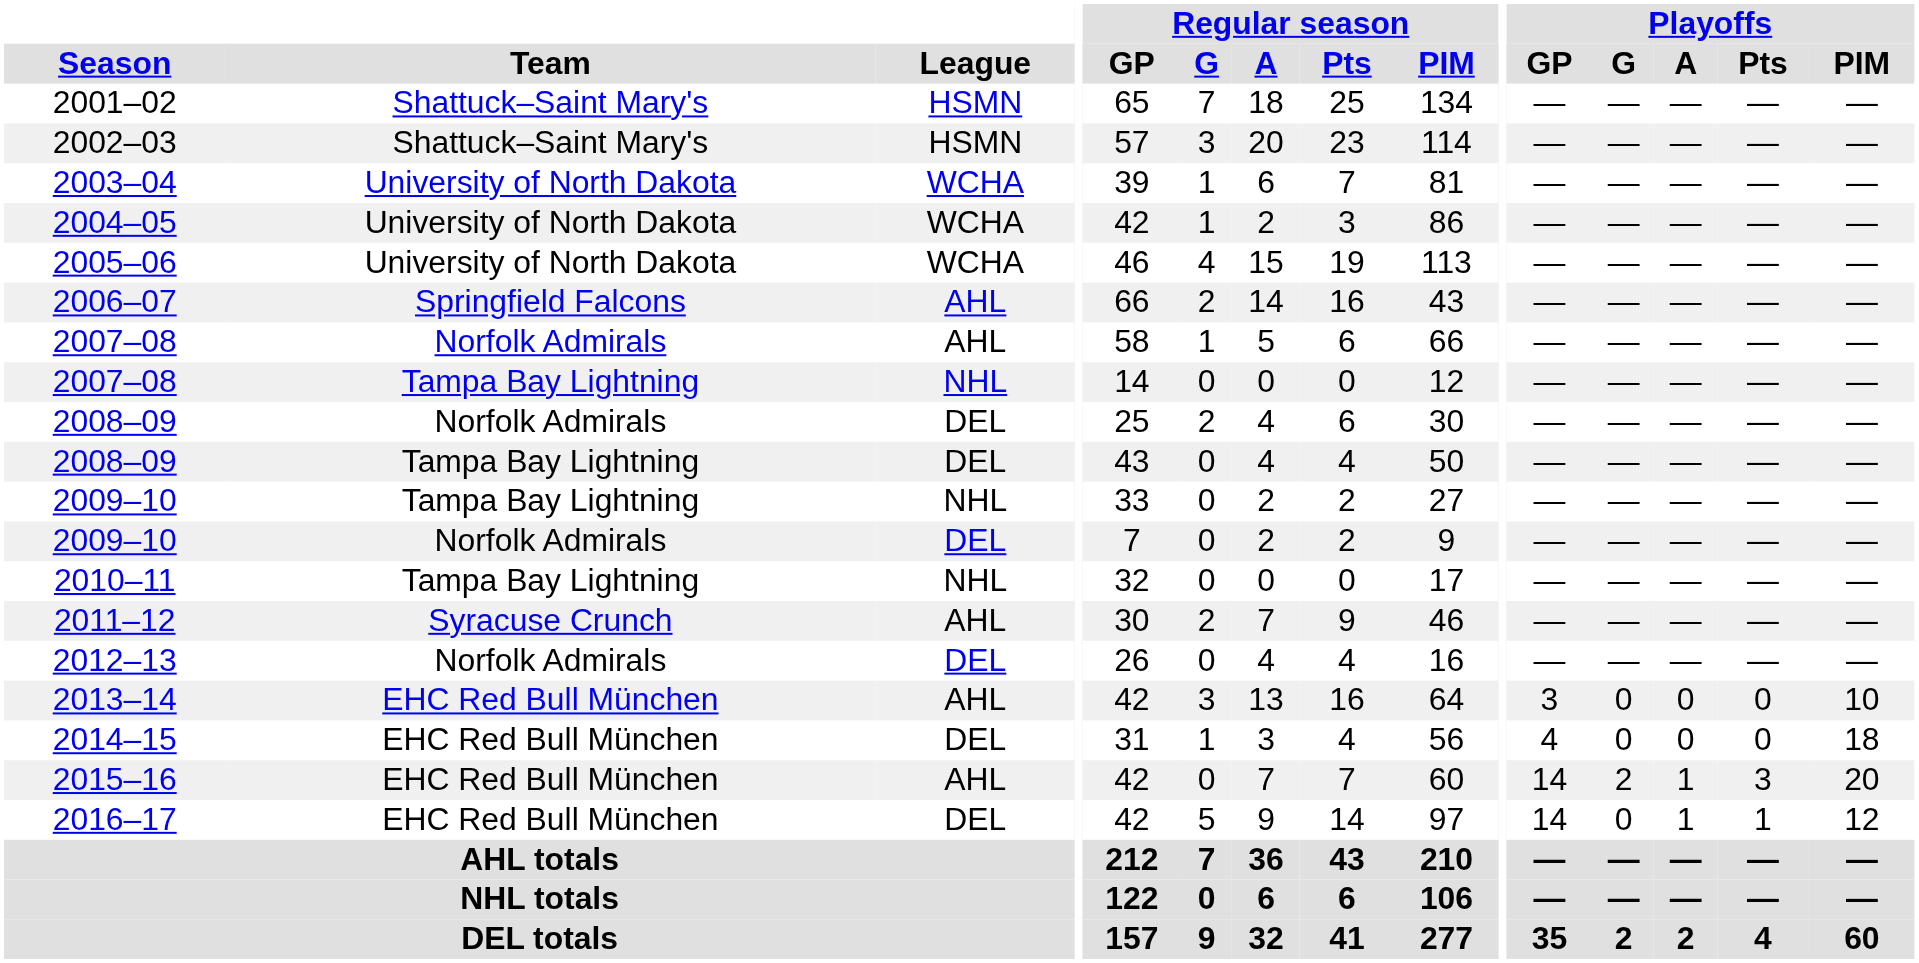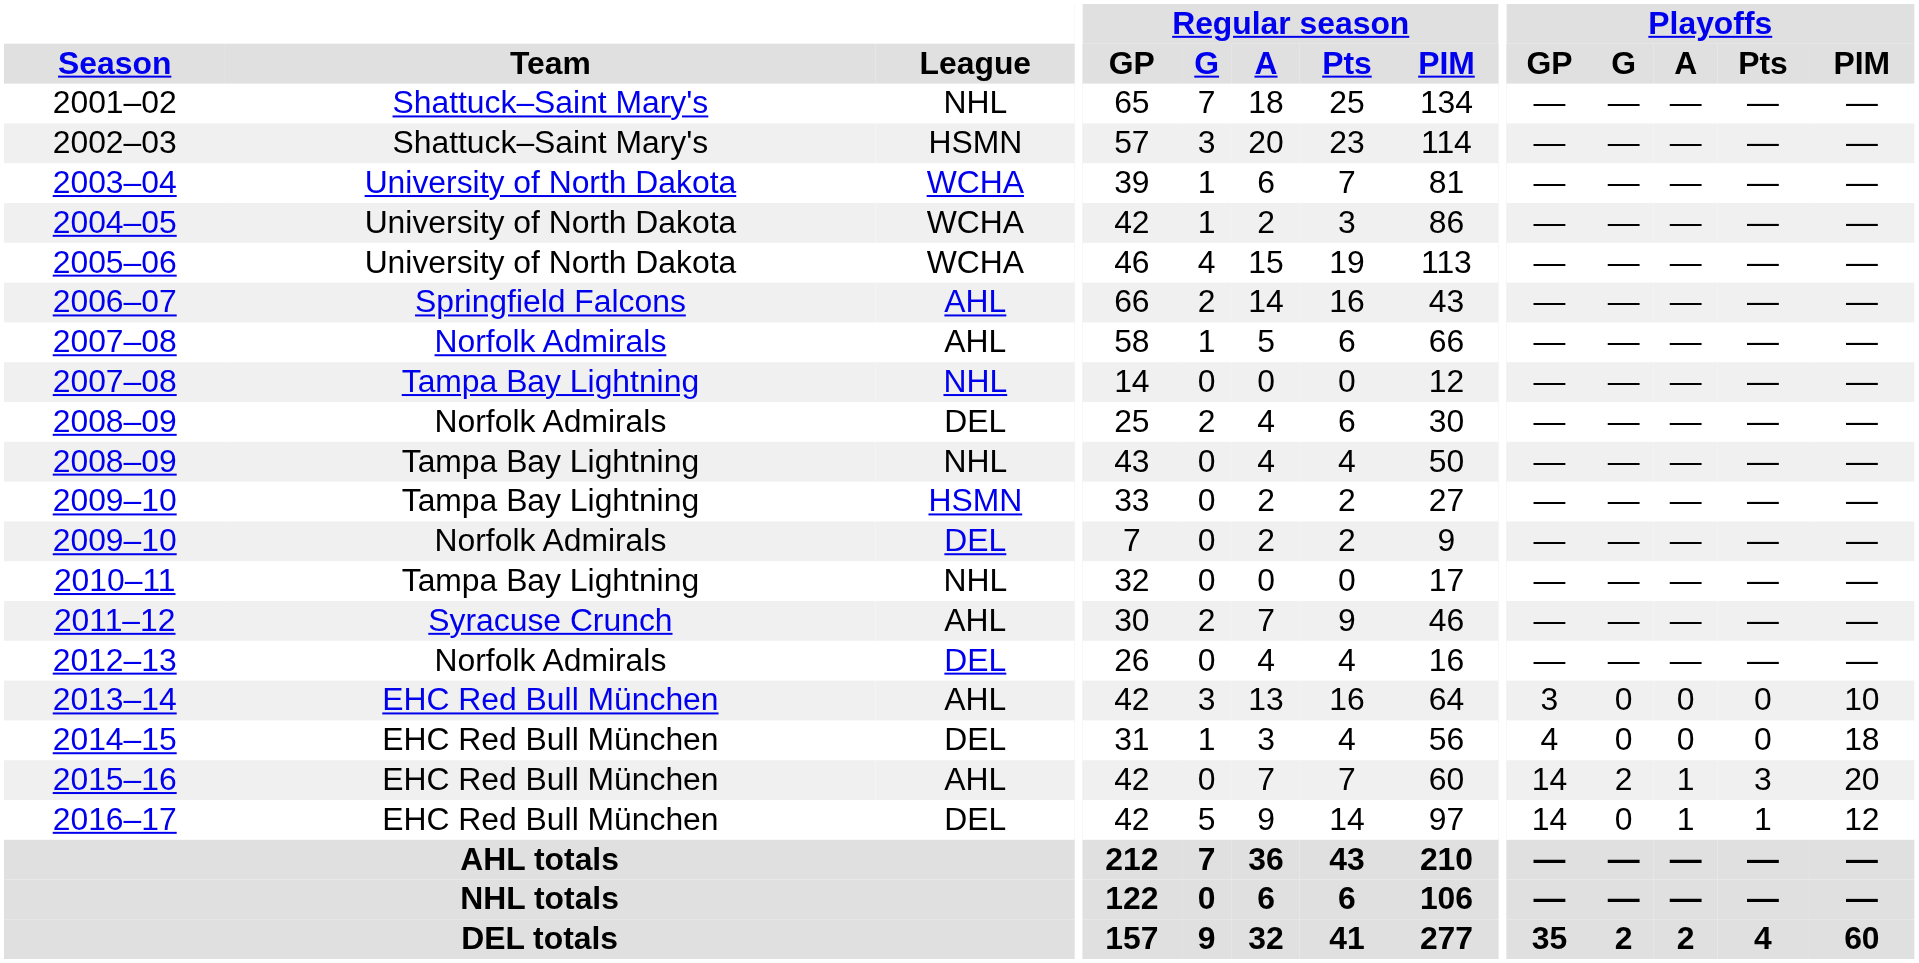2001–02 | League: HSMN -> NHL
2008–09 / Tampa Bay Lightning | League: DEL -> NHL
2009–10 / Tampa Bay Lightning | League: NHL -> HSMN
